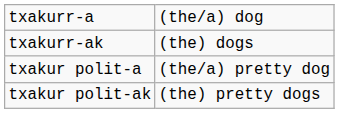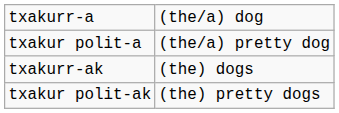rows swapped: txakurr-ak <-> txakur polit-a
